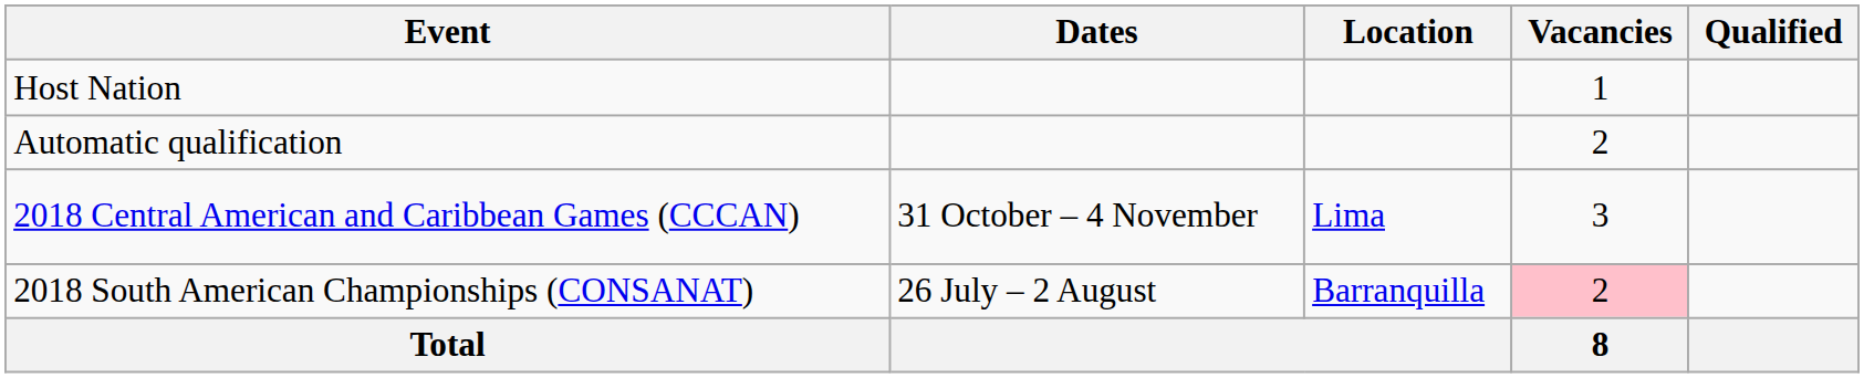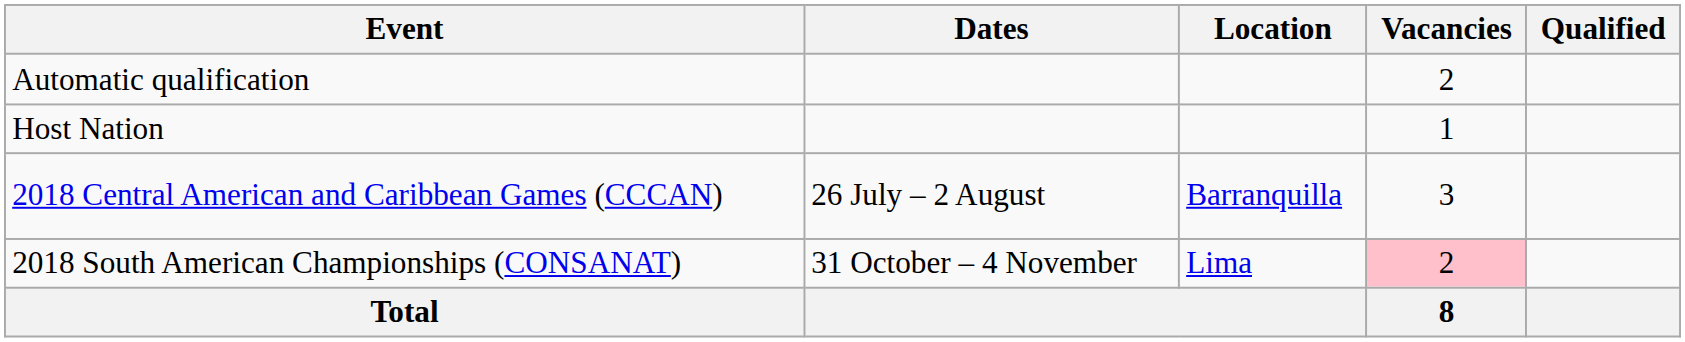rows swapped: Host Nation <-> Automatic qualification
2018 Central American and Caribbean Games (CCCAN) | Dates: 31 October – 4 November -> 26 July – 2 August
2018 Central American and Caribbean Games (CCCAN) | Location: Lima -> Barranquilla
2018 South American Championships (CONSANAT) | Dates: 26 July – 2 August -> 31 October – 4 November
2018 South American Championships (CONSANAT) | Location: Barranquilla -> Lima
